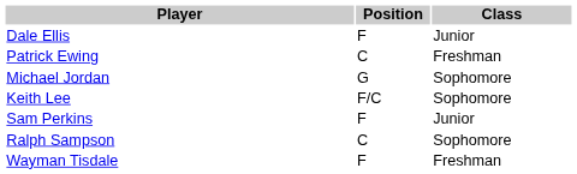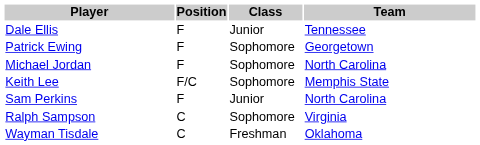+ column: Team | Tennessee | Georgetown | North Carolina | Memphis State | North Carolina | Virginia | Oklahoma
Patrick Ewing | Position: C -> F
Patrick Ewing | Class: Freshman -> Sophomore
Michael Jordan | Position: G -> F
Wayman Tisdale | Position: F -> C
